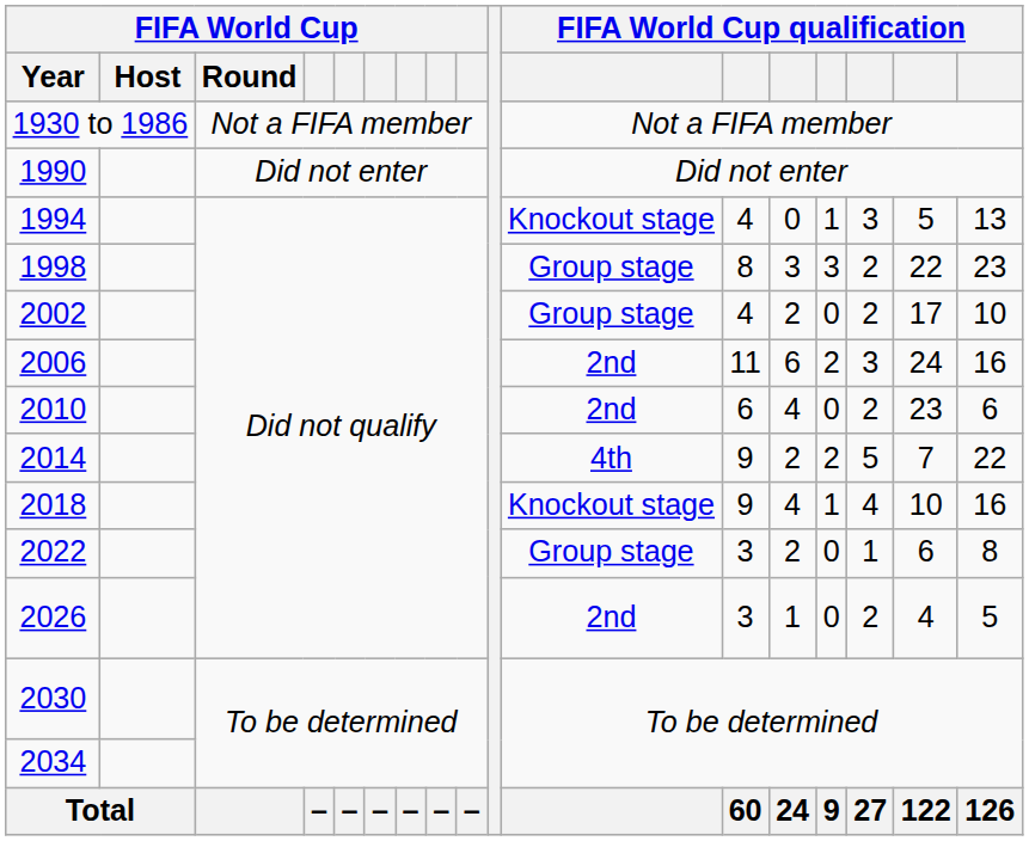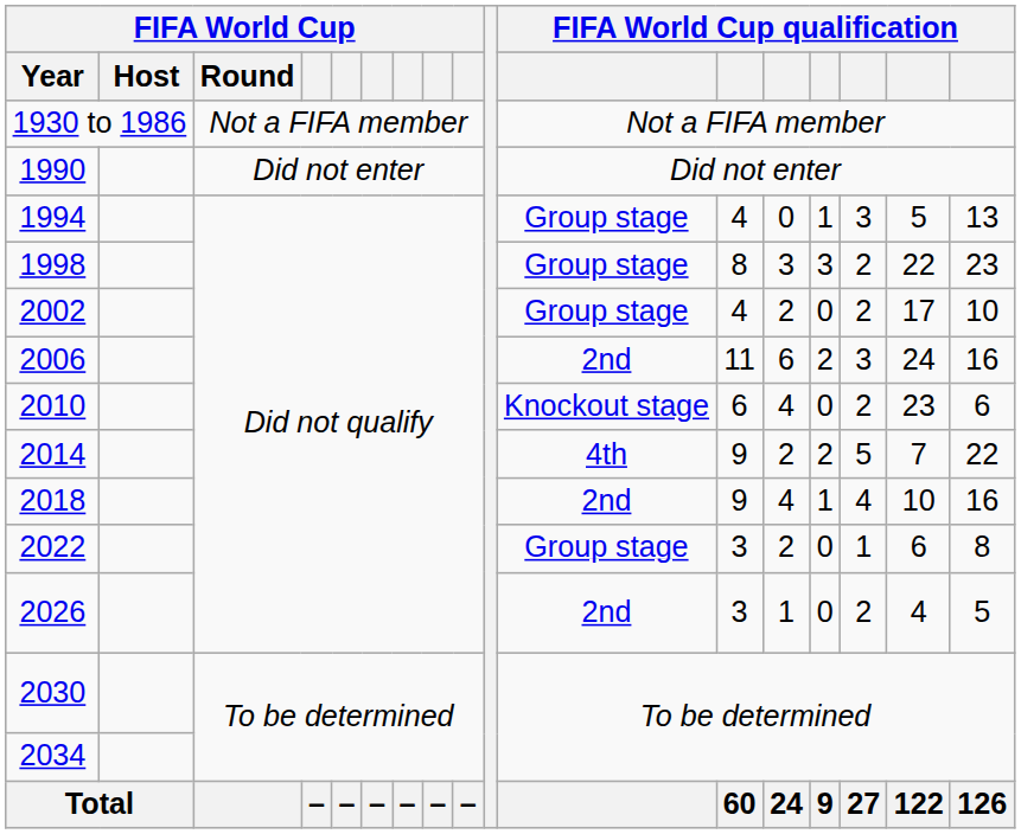1994 | column 11: Knockout stage -> Group stage
2010 | column 11: 2nd -> Knockout stage
2018 | column 11: Knockout stage -> 2nd
